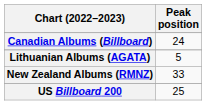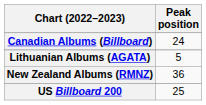New Zealand Albums (RMNZ) | Peak position: 33 -> 36
